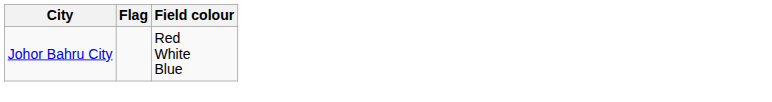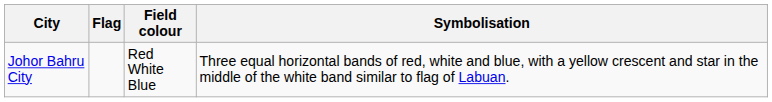+ column: Symbolisation | Three equal horizontal bands of red, white and blue, with a yellow crescent and star in the middle of the white band similar to flag of Labuan.
